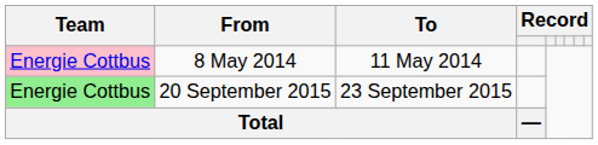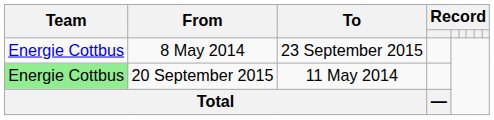8 May 2014 | Team: pink background -> no background
8 May 2014 | To: 11 May 2014 -> 23 September 2015
20 September 2015 | To: 23 September 2015 -> 11 May 2014
